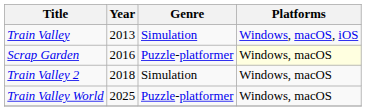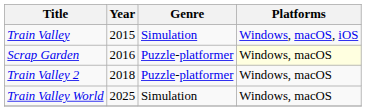Train Valley | Year: 2013 -> 2015
Train Valley 2 | Genre: Simulation -> Puzzle-platformer
Train Valley World | Genre: Puzzle-platformer -> Simulation
